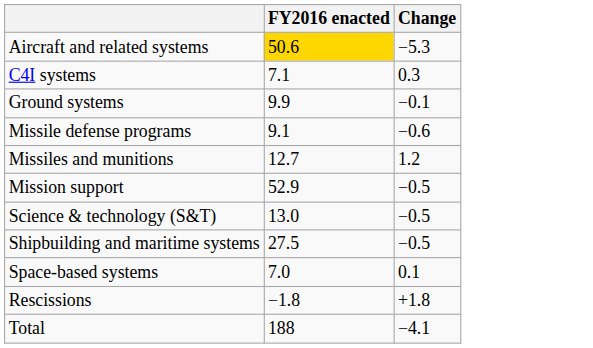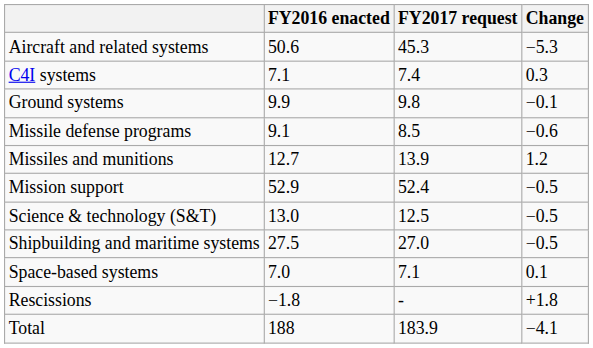+ column: FY2017 request | 45.3 | 7.4 | 9.8 | 8.5 | 13.9 | 52.4 | 12.5 | 27.0 | 7.1 | - | 183.9
Aircraft and related systems | FY2016 enacted: gold background -> no background
